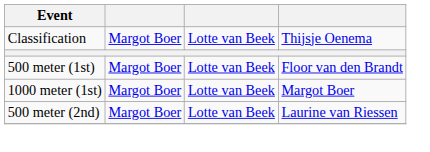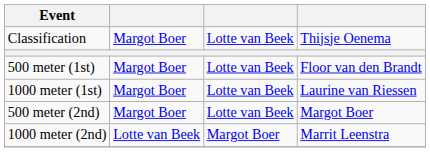1000 meter (1st) | column 4: Margot Boer -> Laurine van Riessen
500 meter (2nd) | column 4: Laurine van Riessen -> Margot Boer
+ row: 1000 meter (2nd) | Lotte van Beek | Margot Boer | Marrit Leenstra
